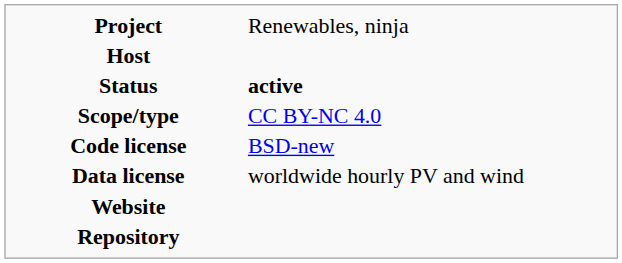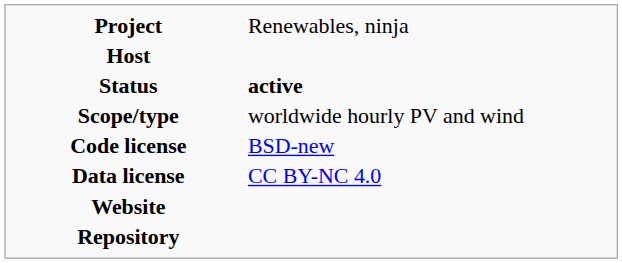Scope/type | column 2: CC BY-NC 4.0 -> worldwide hourly PV and wind
Data license | column 2: worldwide hourly PV and wind -> CC BY-NC 4.0
